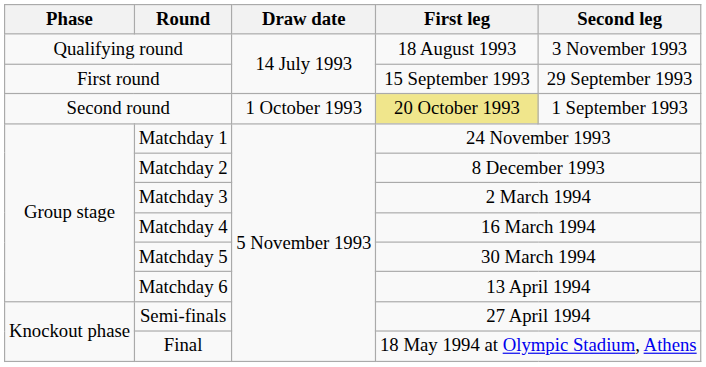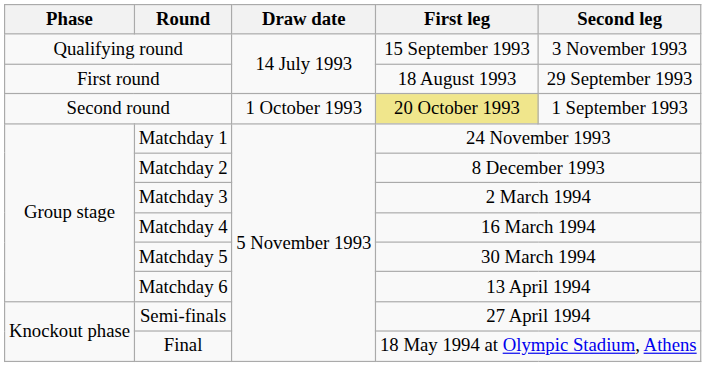Qualifying round | First leg: 18 August 1993 -> 15 September 1993
First round | First leg: 15 September 1993 -> 18 August 1993
